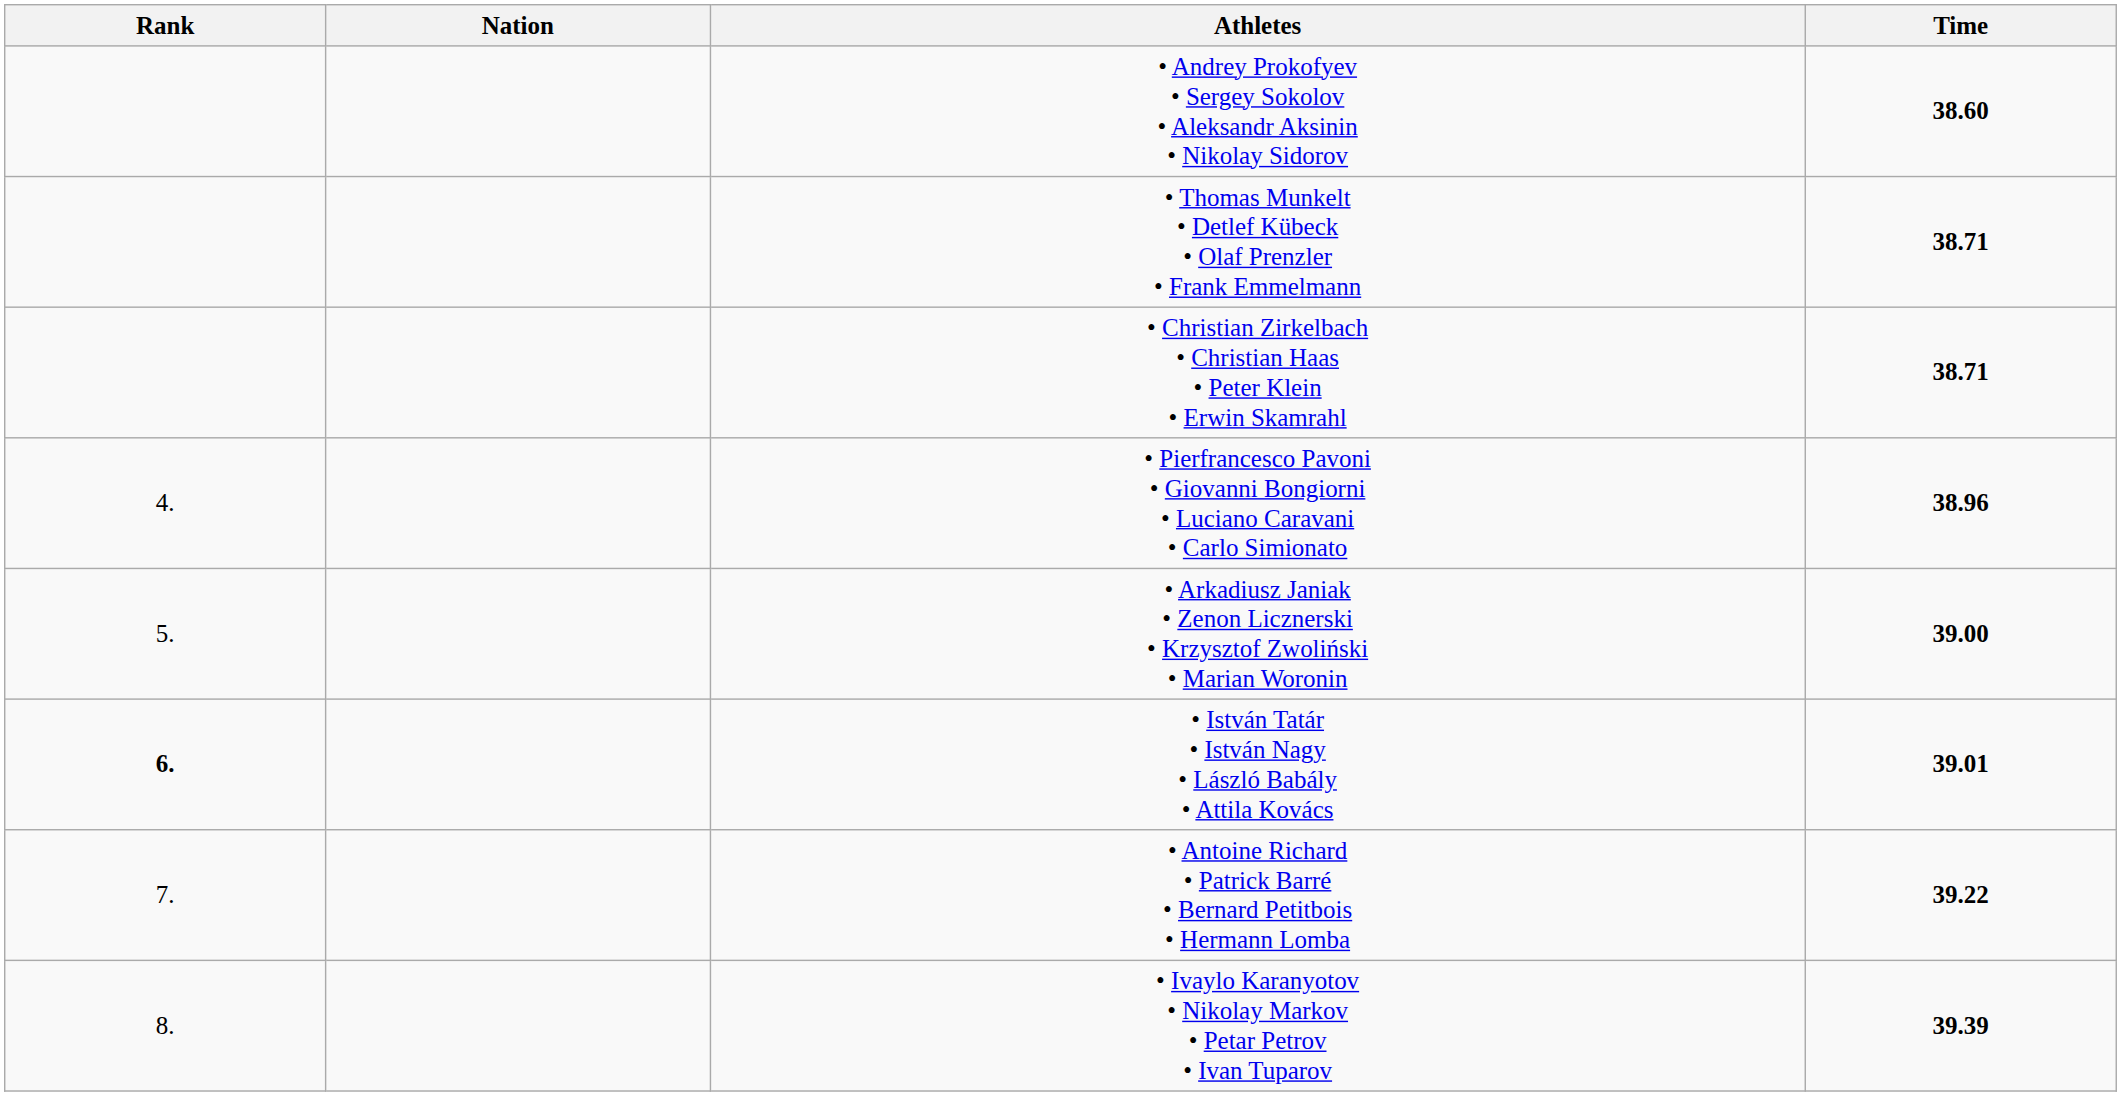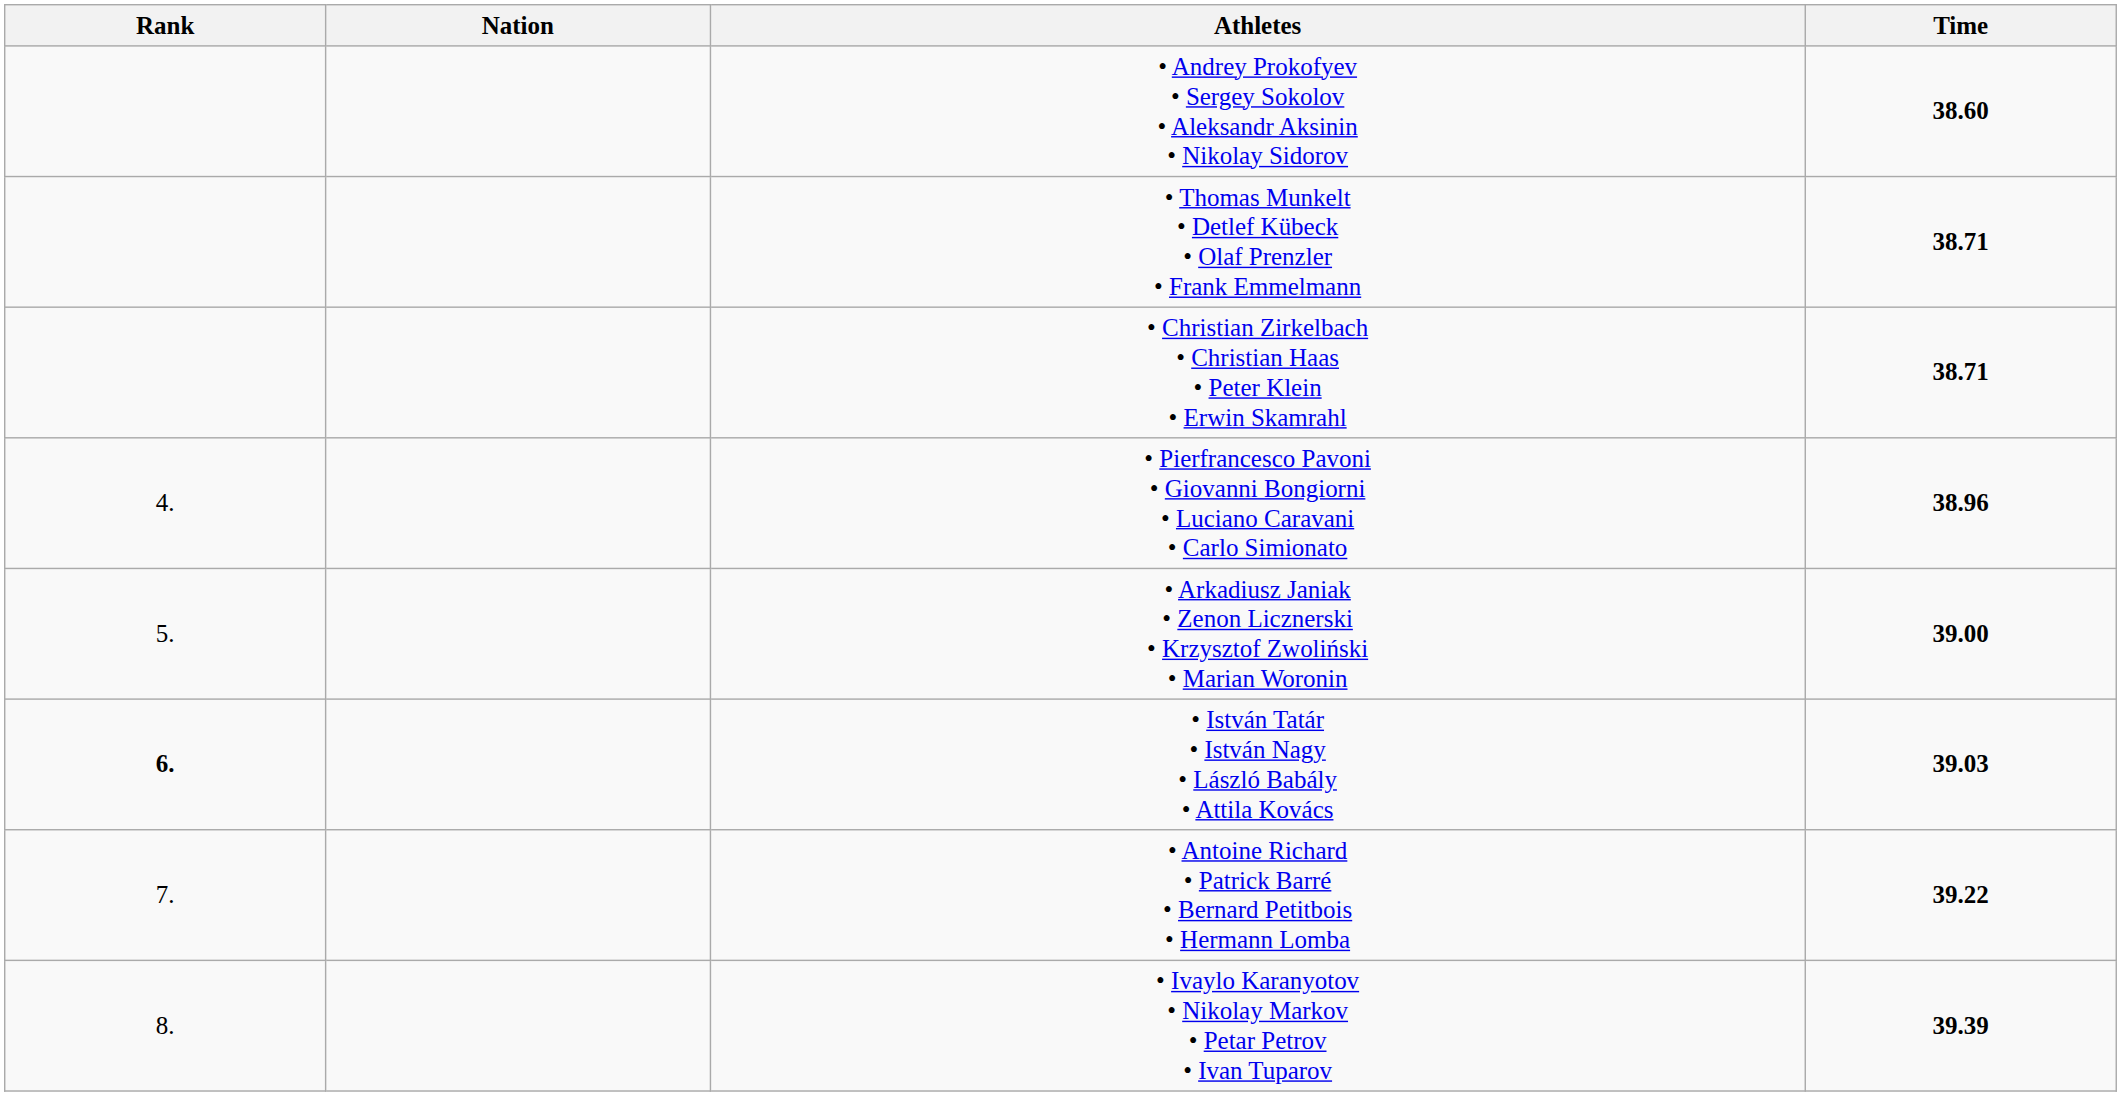• István Tatár • István Nagy • László Babály • Attila Kovács | Time: 39.01 -> 39.03
